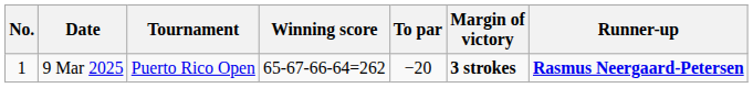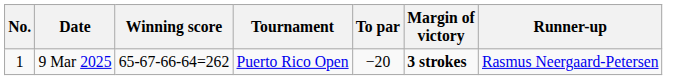columns swapped: Tournament <-> Winning score
9 Mar 2025 | Runner-up: bold -> normal
